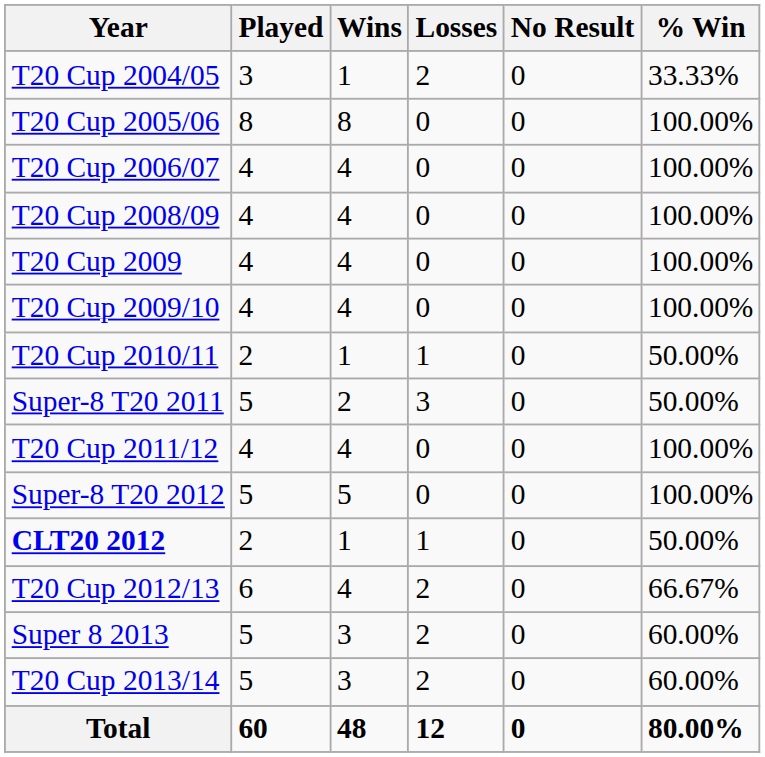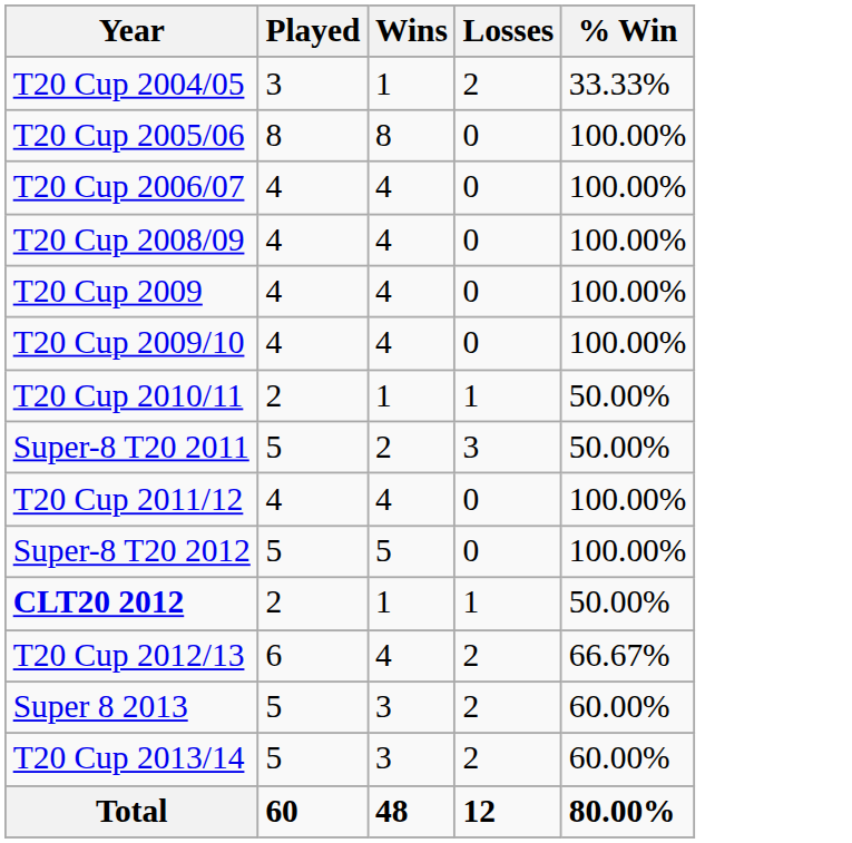- column: No Result | 0 | 0 | 0 | 0 | 0 | 0 | 0 | 0 | 0 | 0 | 0 | 0 | 0 | 0 | 0
